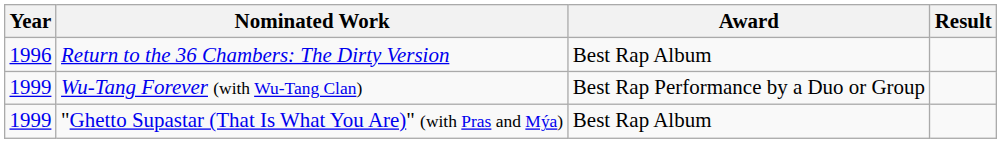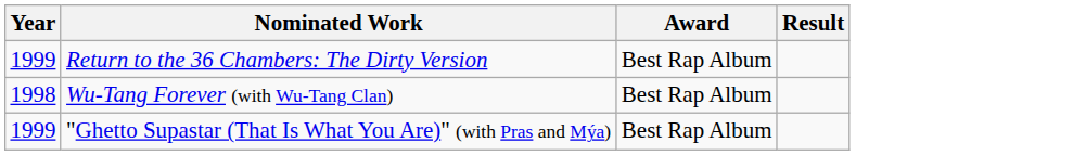Return to the 36 Chambers: The Dirty Version | Year: 1996 -> 1999
Wu-Tang Forever (with Wu-Tang Clan) | Year: 1999 -> 1998
Wu-Tang Forever (with Wu-Tang Clan) | Award: Best Rap Performance by a Duo or Group -> Best Rap Album
